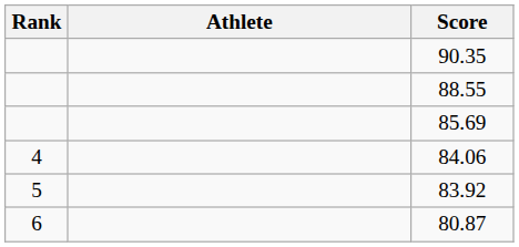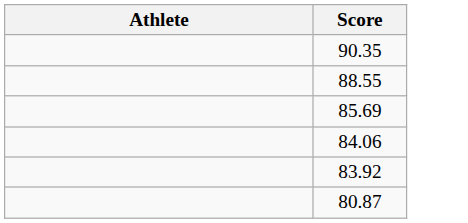- column: Rank | 4 | 5 | 6
